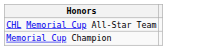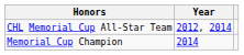+ column: Year | 2012, 2014 | 2014
